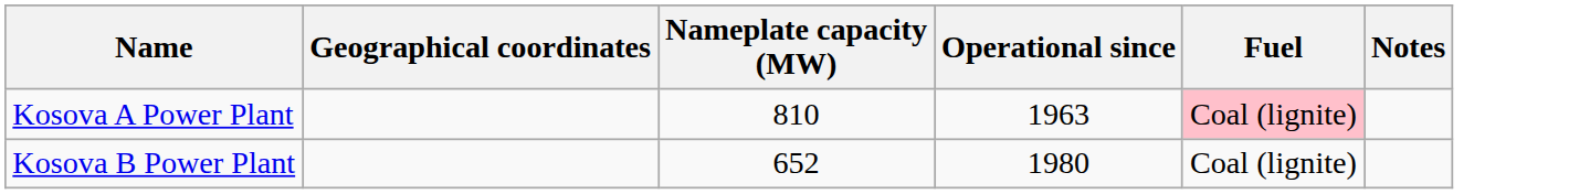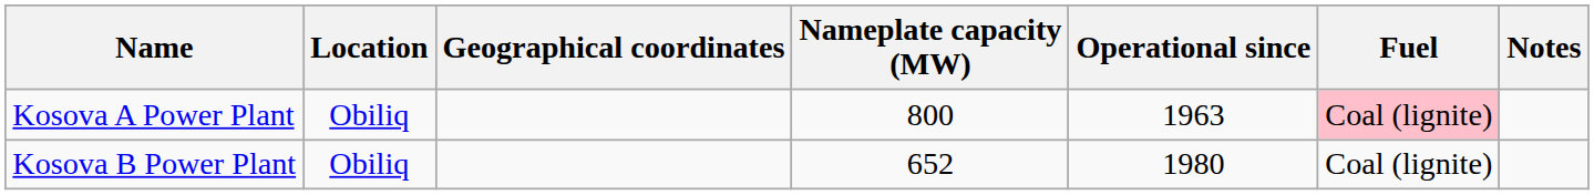+ column: Location | Obiliq | Obiliq
Kosova A Power Plant | Nameplate capacity (MW): 810 -> 800
